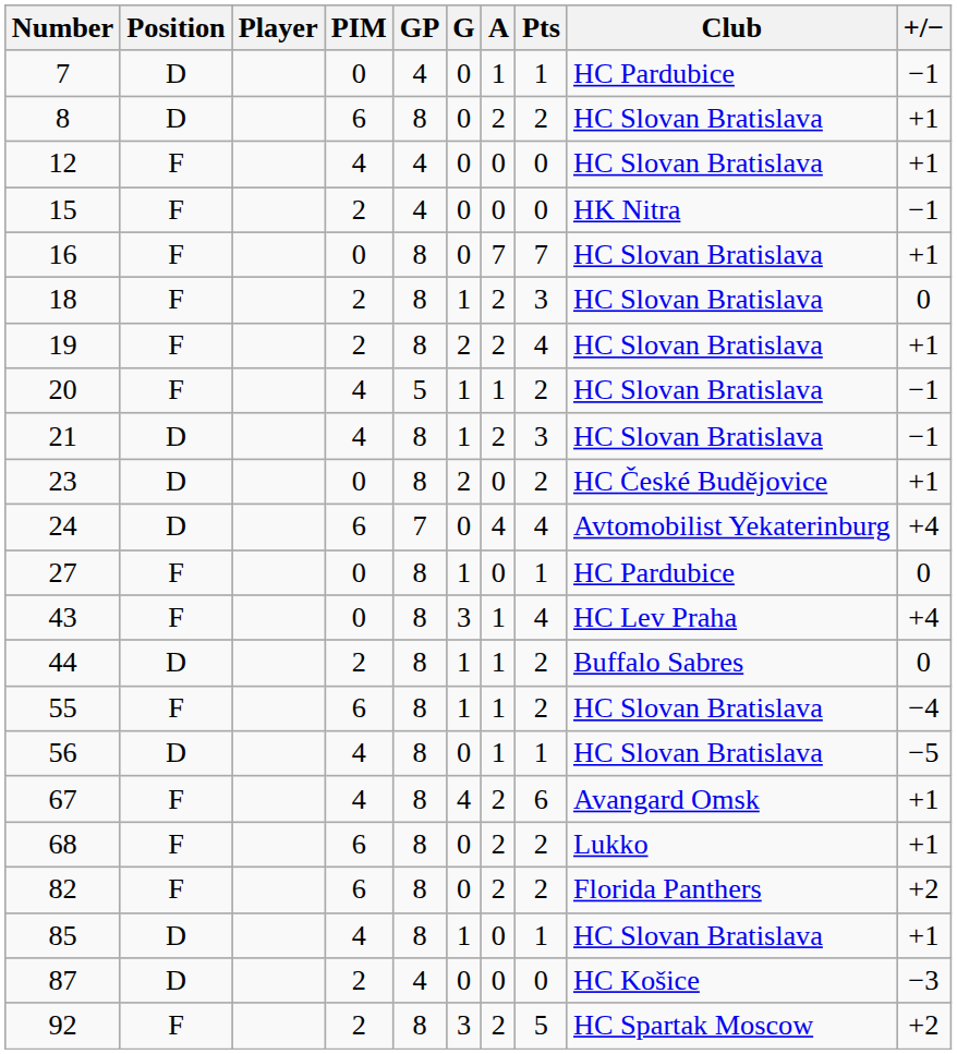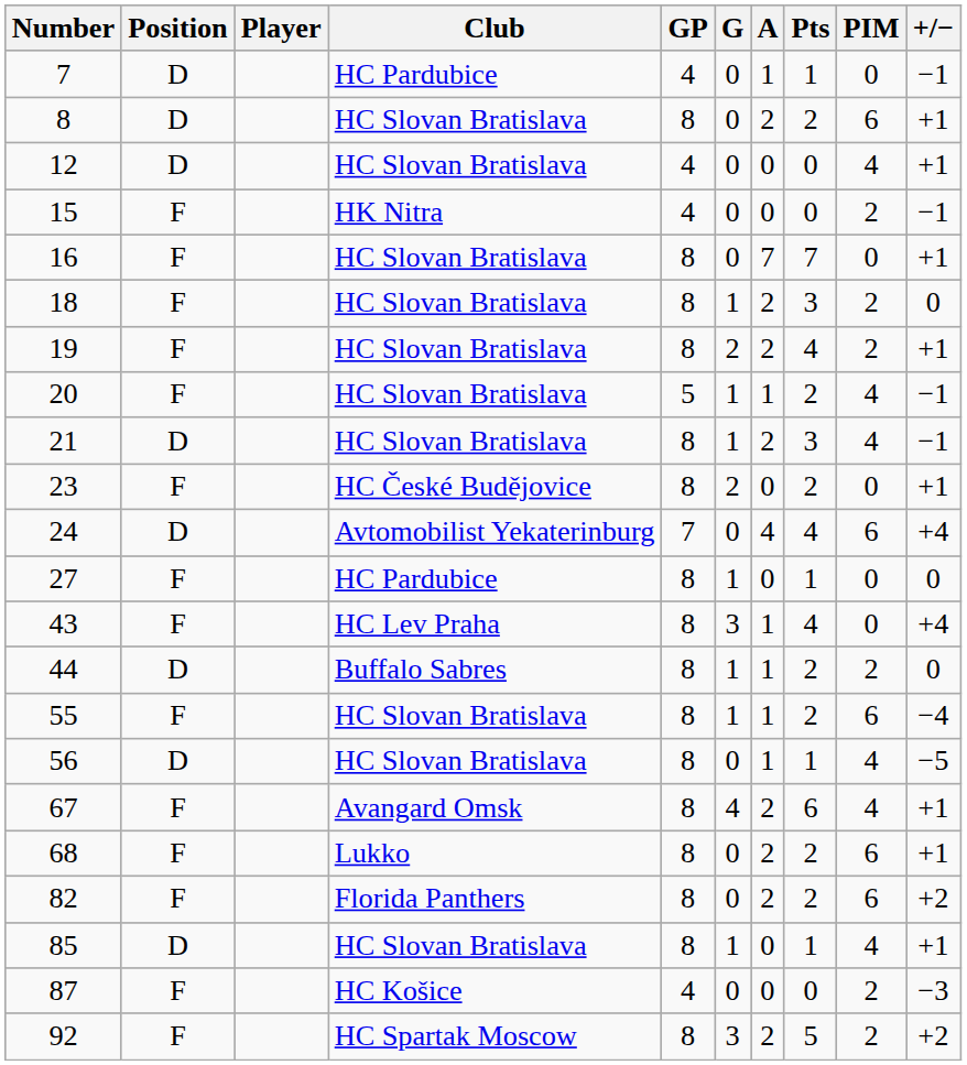columns swapped: Club <-> PIM
12 | Position: F -> D
23 | Position: D -> F
87 | Position: D -> F
